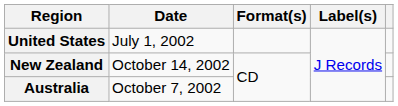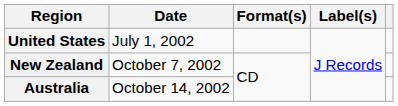New Zealand | Date: October 14, 2002 -> October 7, 2002
Australia | Date: October 7, 2002 -> October 14, 2002
